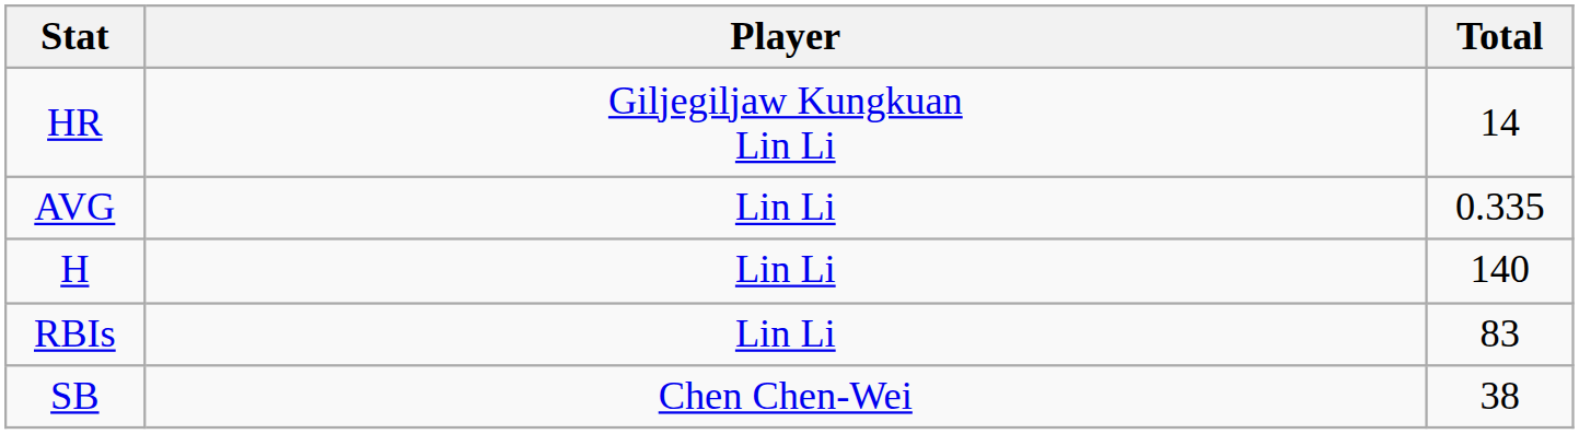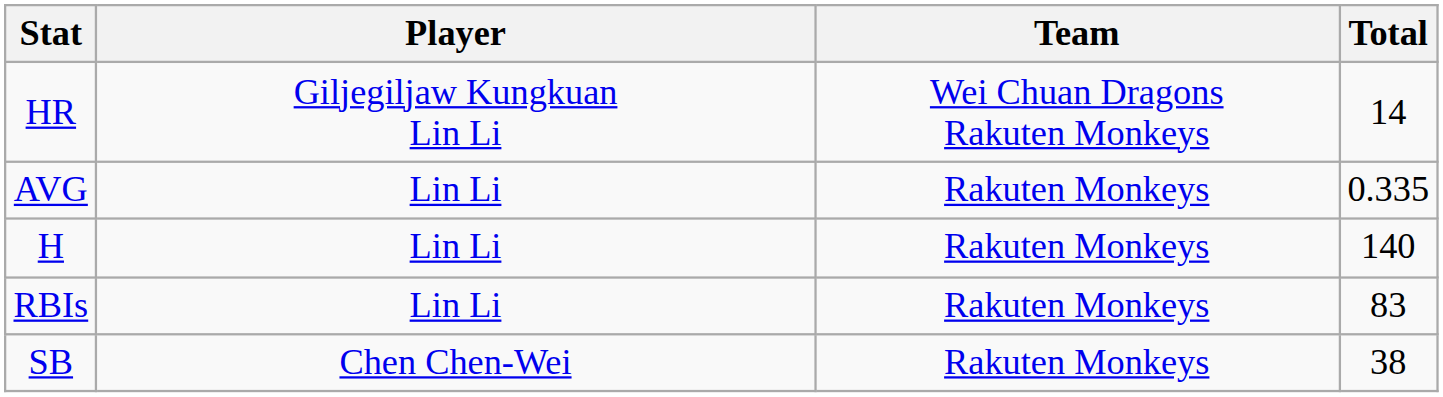+ column: Team | Wei Chuan Dragons Rakuten Monkeys | Rakuten Monkeys | Rakuten Monkeys | Rakuten Monkeys | Rakuten Monkeys
